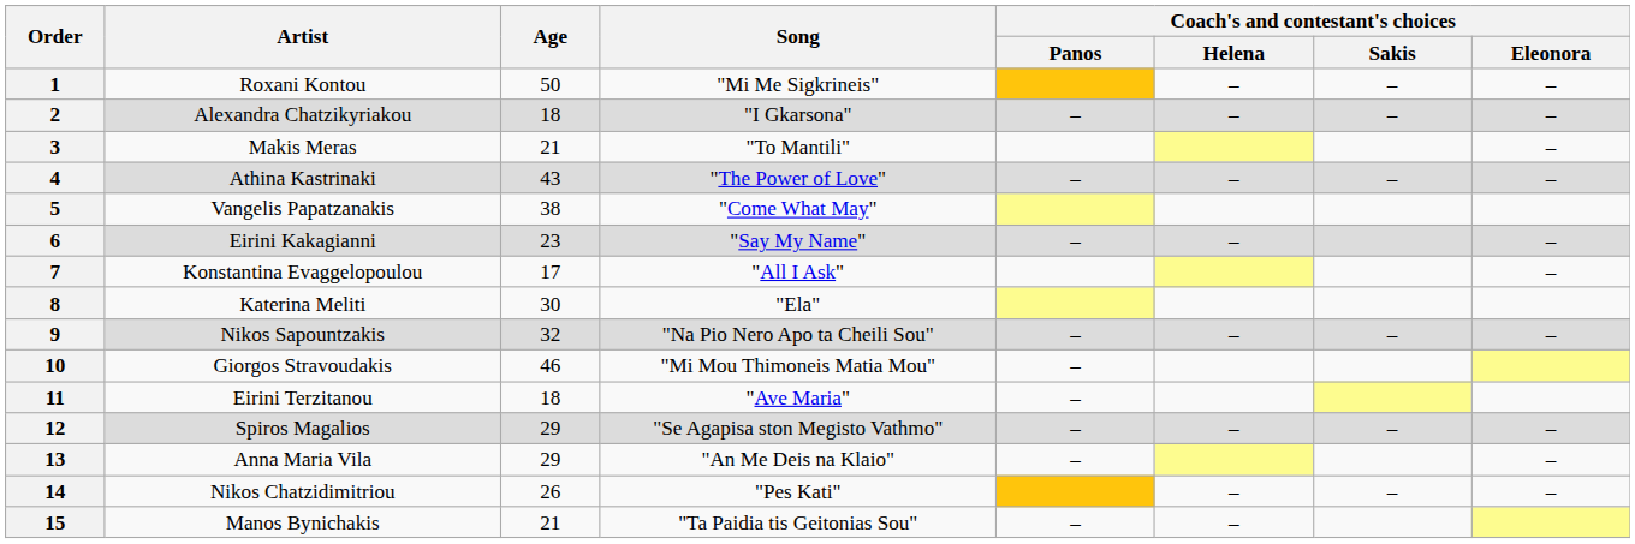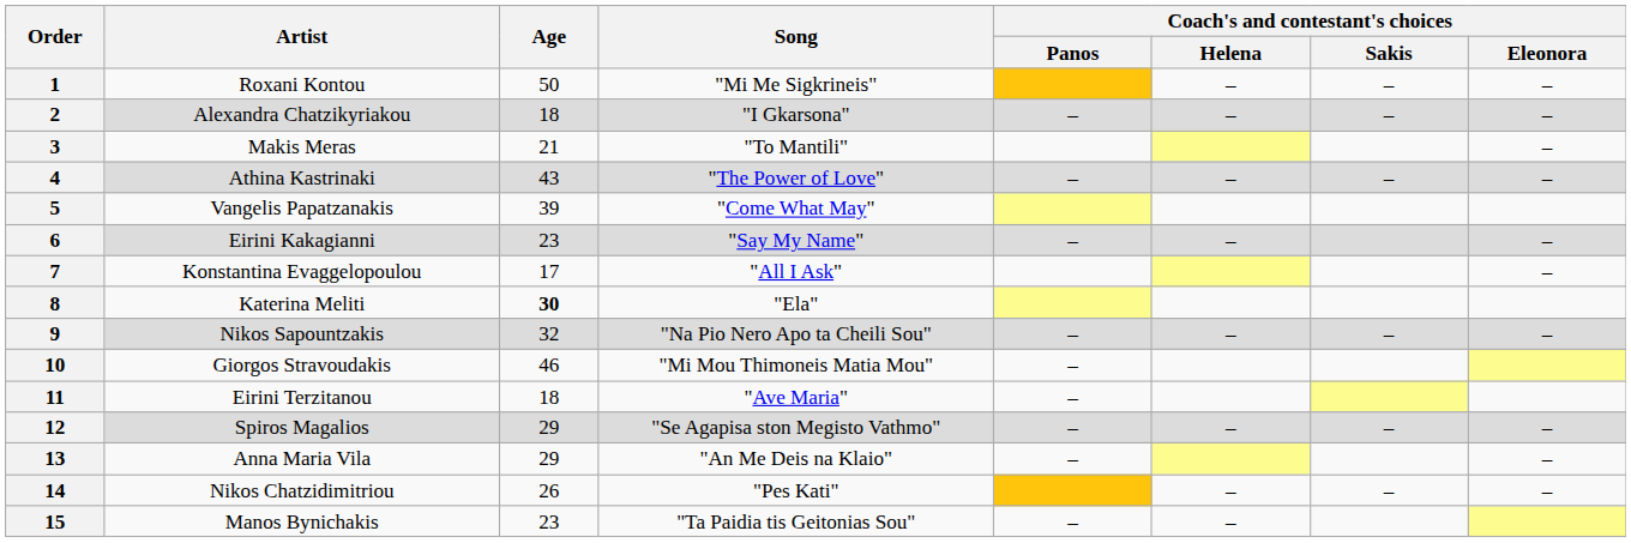5 | Age: 38 -> 39
8 | Age: normal -> bold
15 | Age: 21 -> 23
